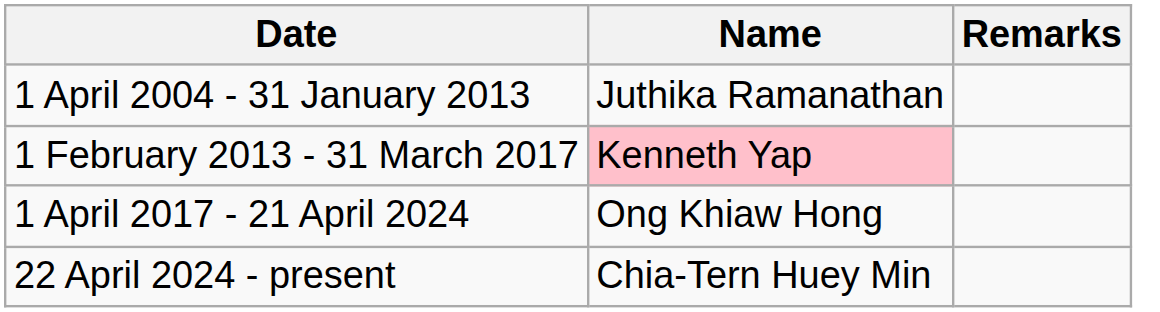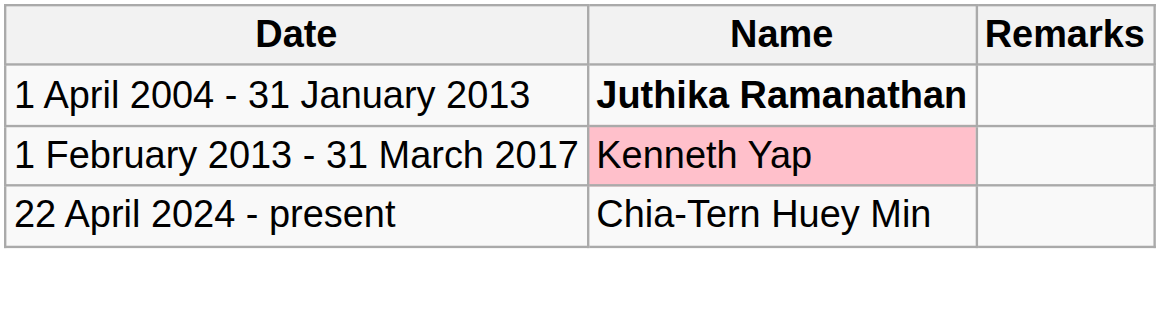1 April 2004 - 31 January 2013 | Name: normal -> bold
- row: 1 April 2017 - 21 April 2024 | Ong Khiaw Hong
